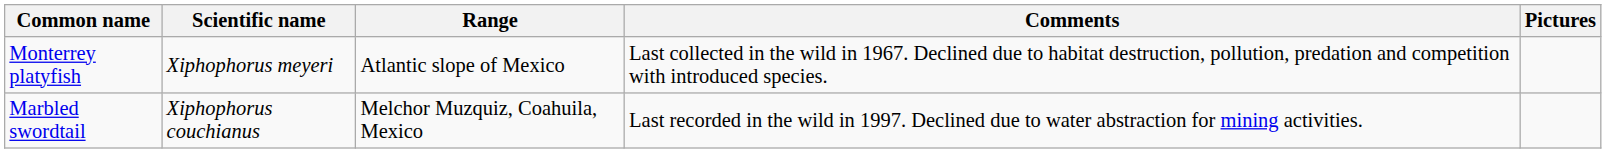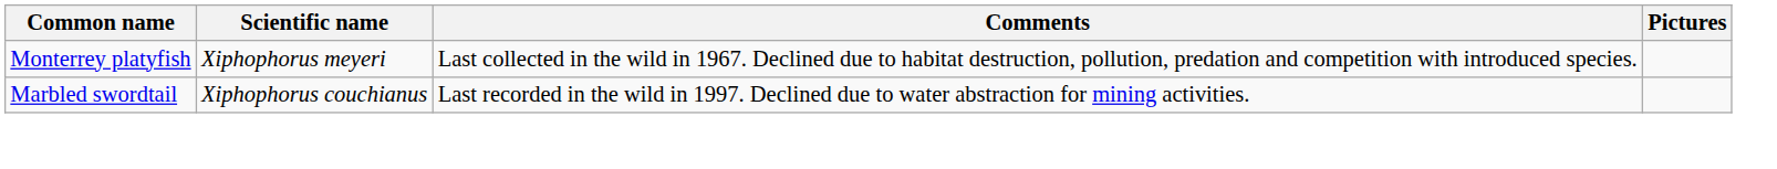- column: Range | Atlantic slope of Mexico | Melchor Muzquiz, Coahuila, Mexico
